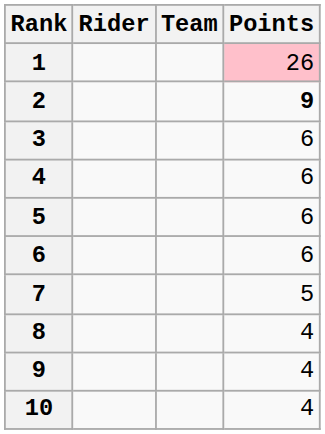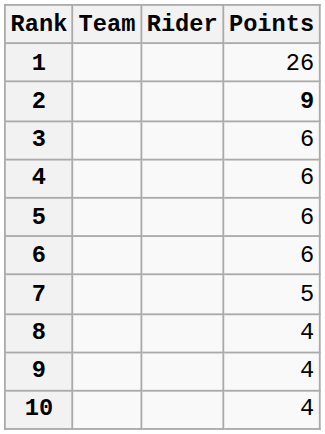columns swapped: Rider <-> Team
1 | Points: pink background -> no background
